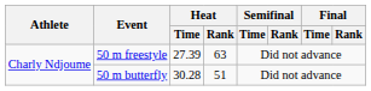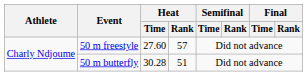50 m freestyle | Heat / Time: 27.39 -> 27.60
50 m freestyle | Heat / Rank: 63 -> 57
